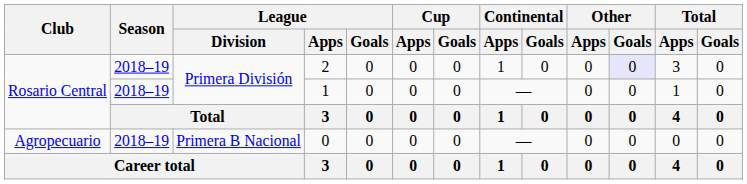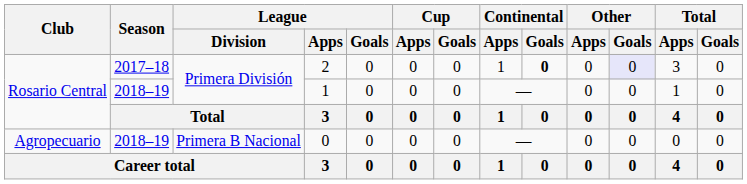2 | Season: 2018–19 -> 2017–18
2 | Continental / Goals: normal -> bold
